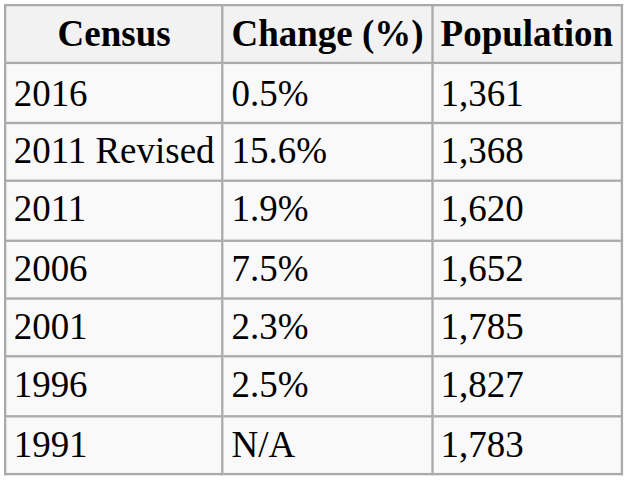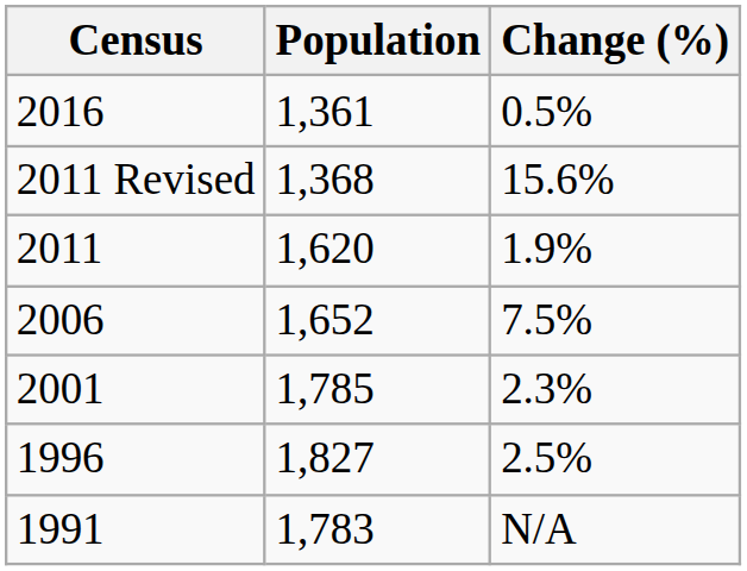columns swapped: Population <-> Change (%)
